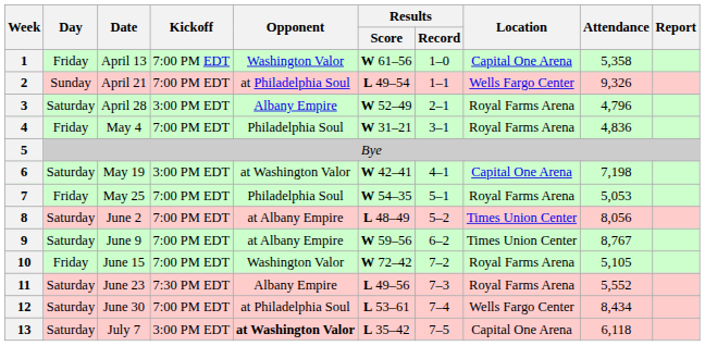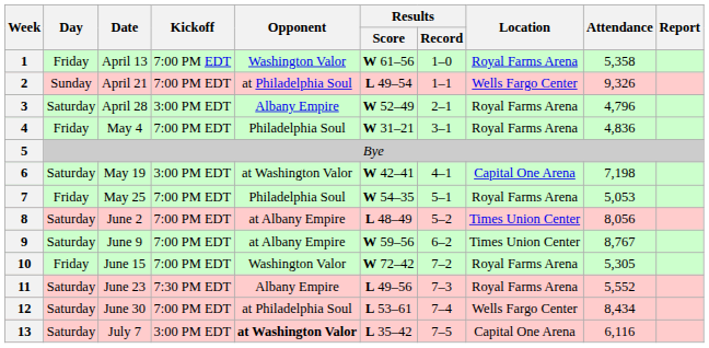1 | Location: Capital One Arena -> Royal Farms Arena
10 | Attendance: 5,105 -> 5,305
13 | Attendance: 6,118 -> 6,116
